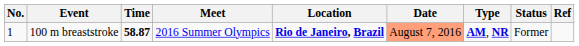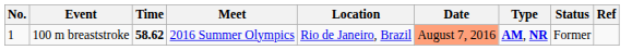100 m breaststroke | Time: 58.87 -> 58.62
100 m breaststroke | Location: bold -> normal
